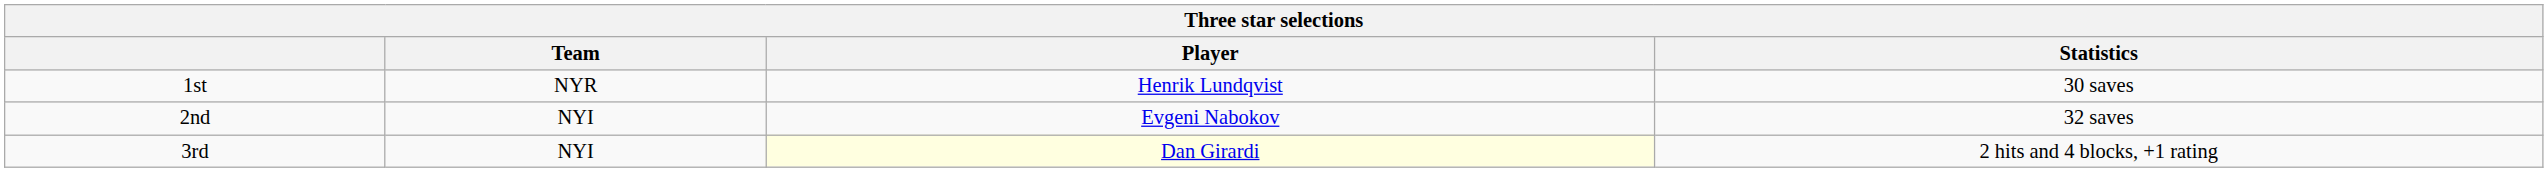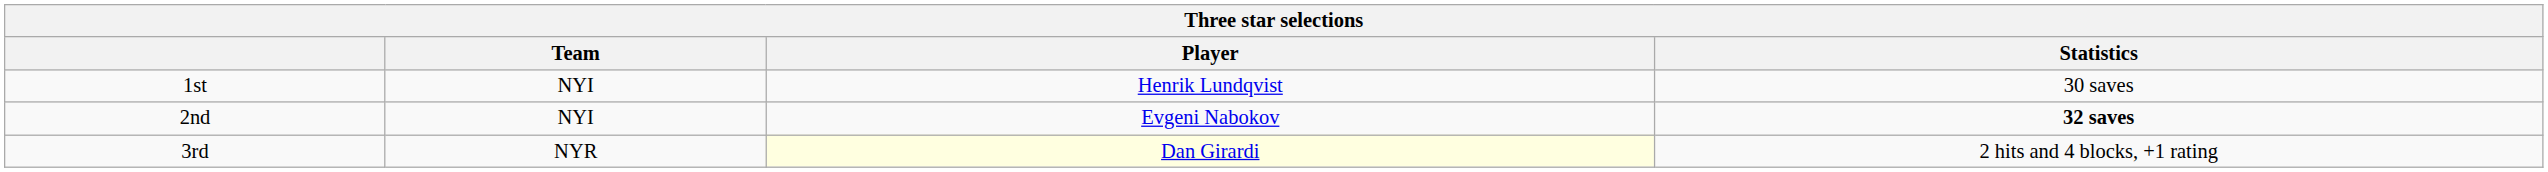1st | Team: NYR -> NYI
2nd | Statistics: normal -> bold
3rd | Team: NYI -> NYR
